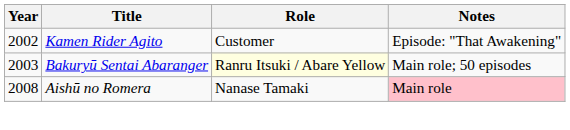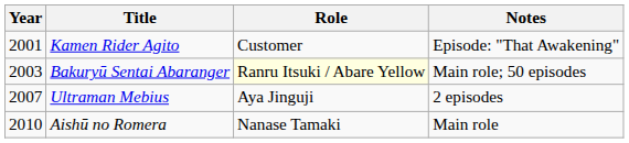Kamen Rider Agito | Year: 2002 -> 2001
+ row: 2007 | Ultraman Mebius | Aya Jinguji | 2 episodes
Aishū no Romera | Year: 2008 -> 2010
Aishū no Romera | Notes: pink background -> no background
